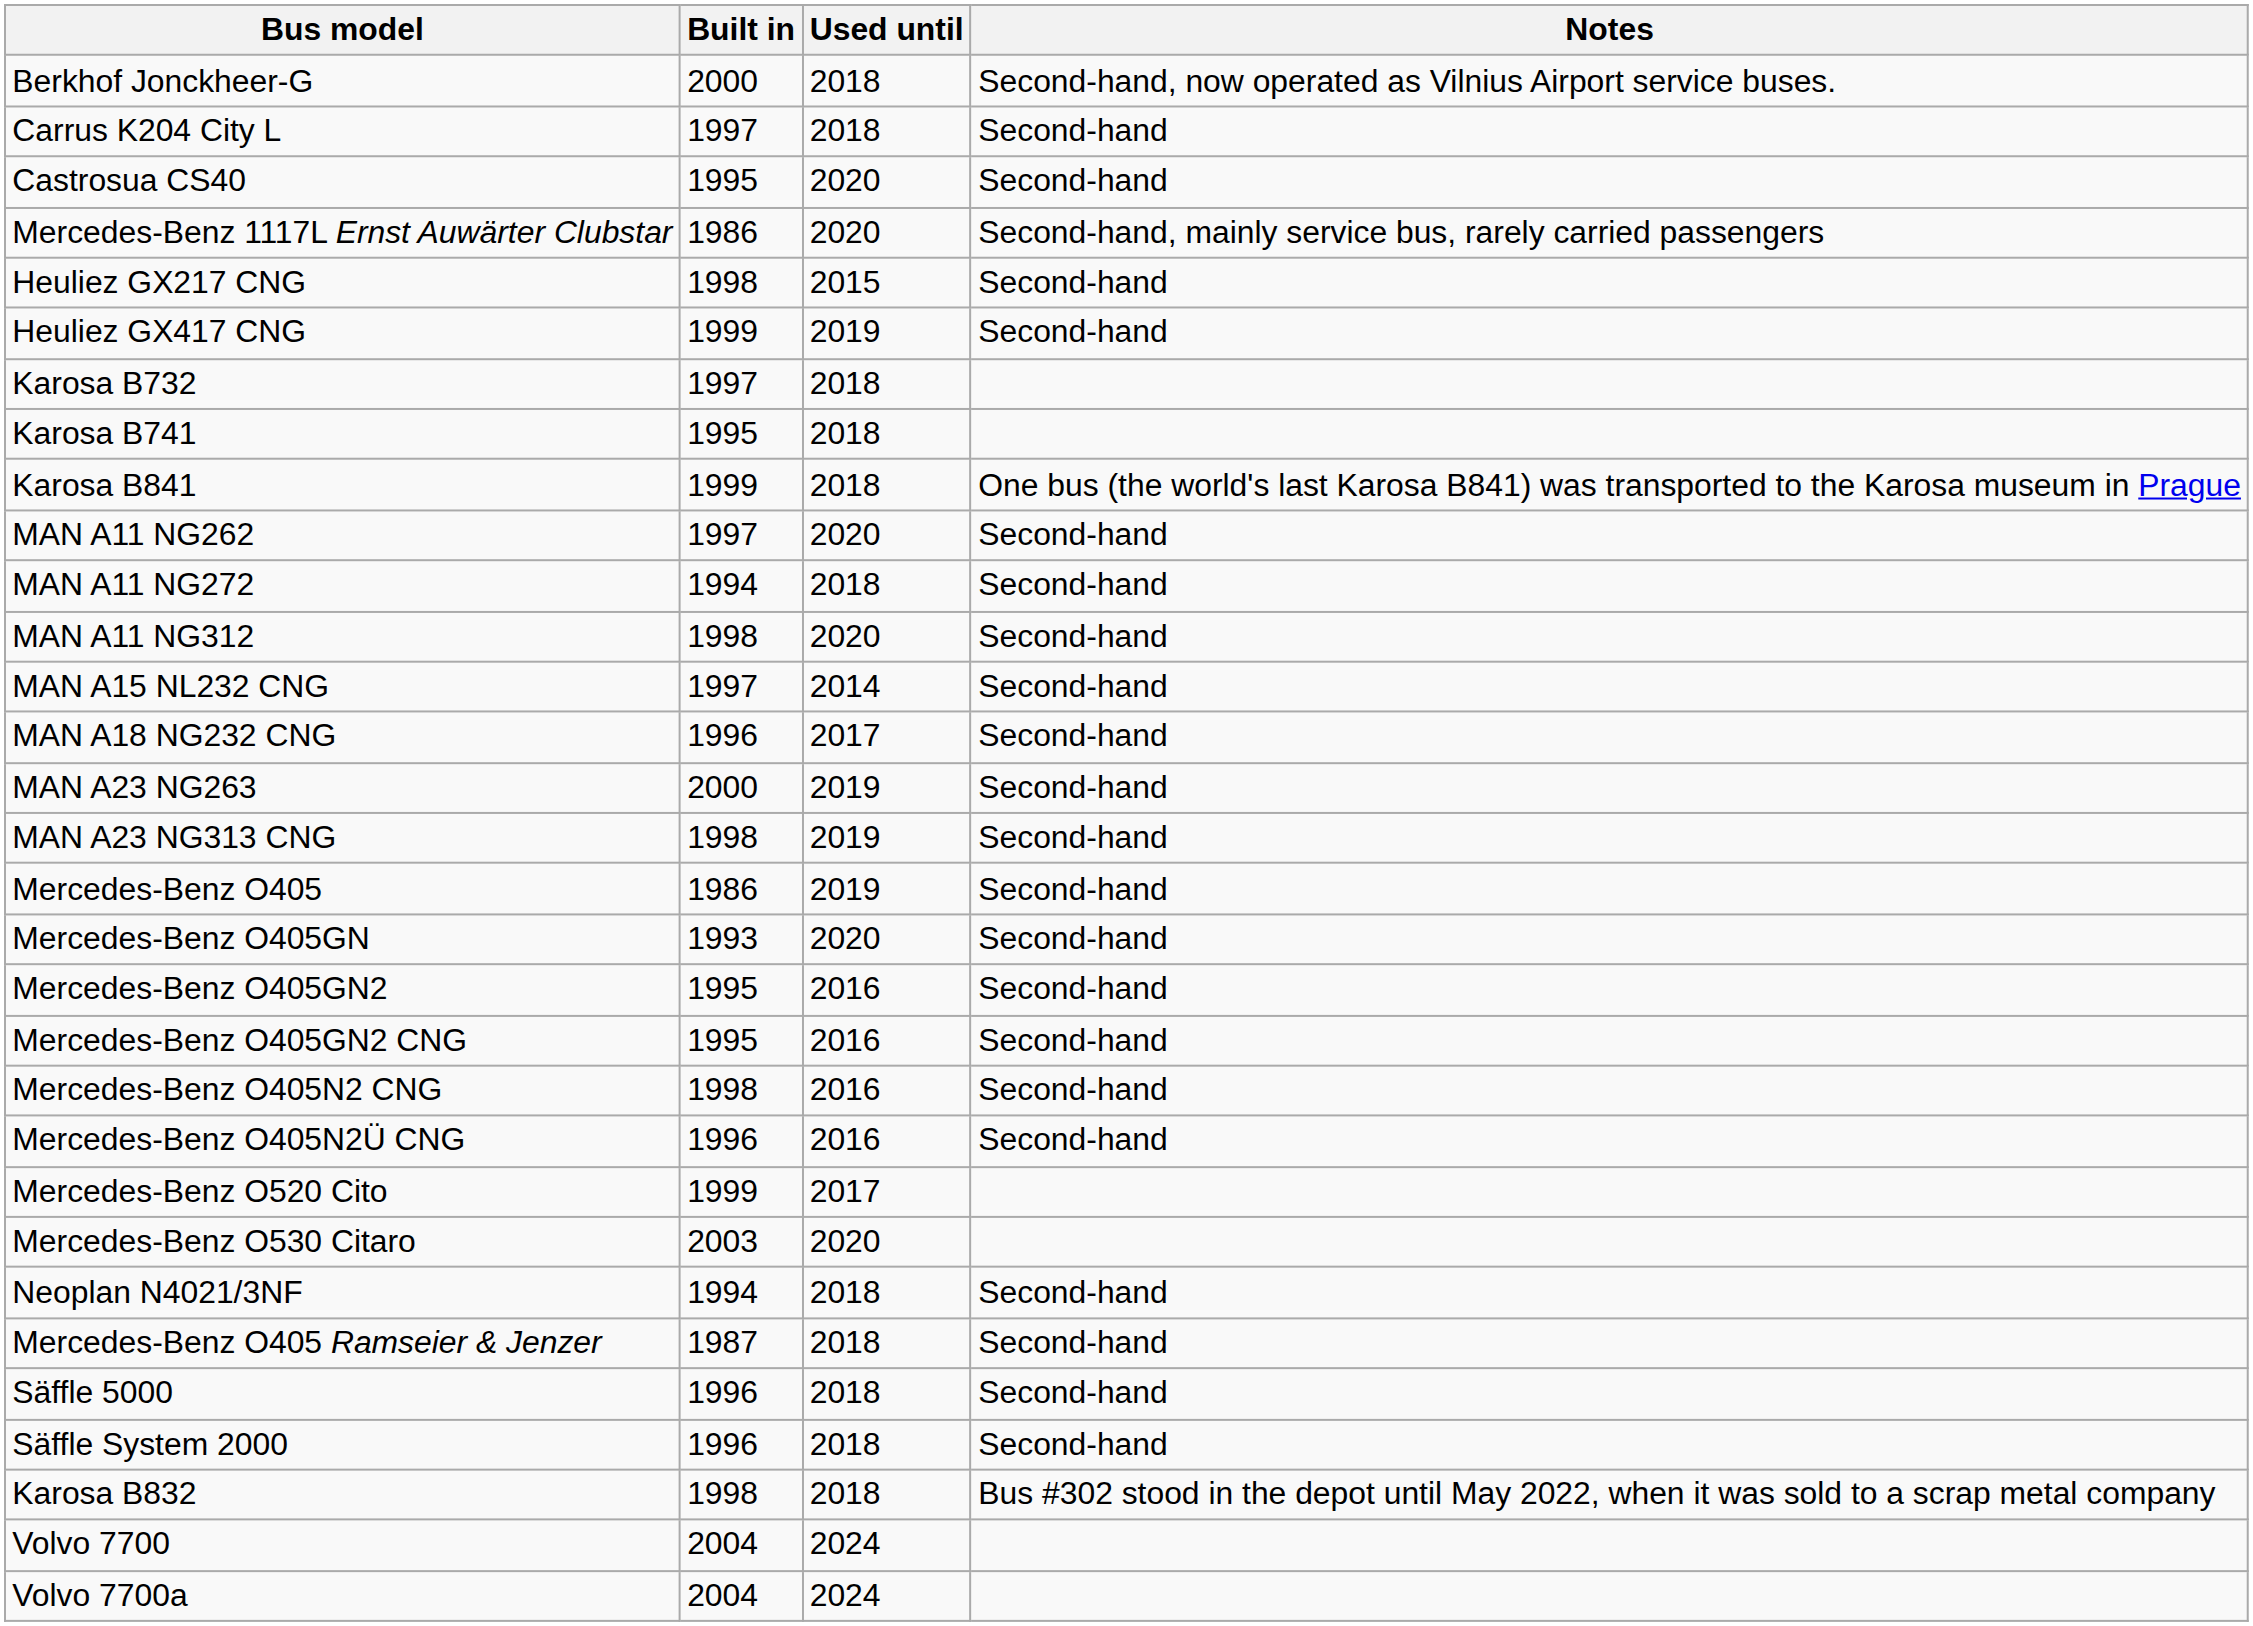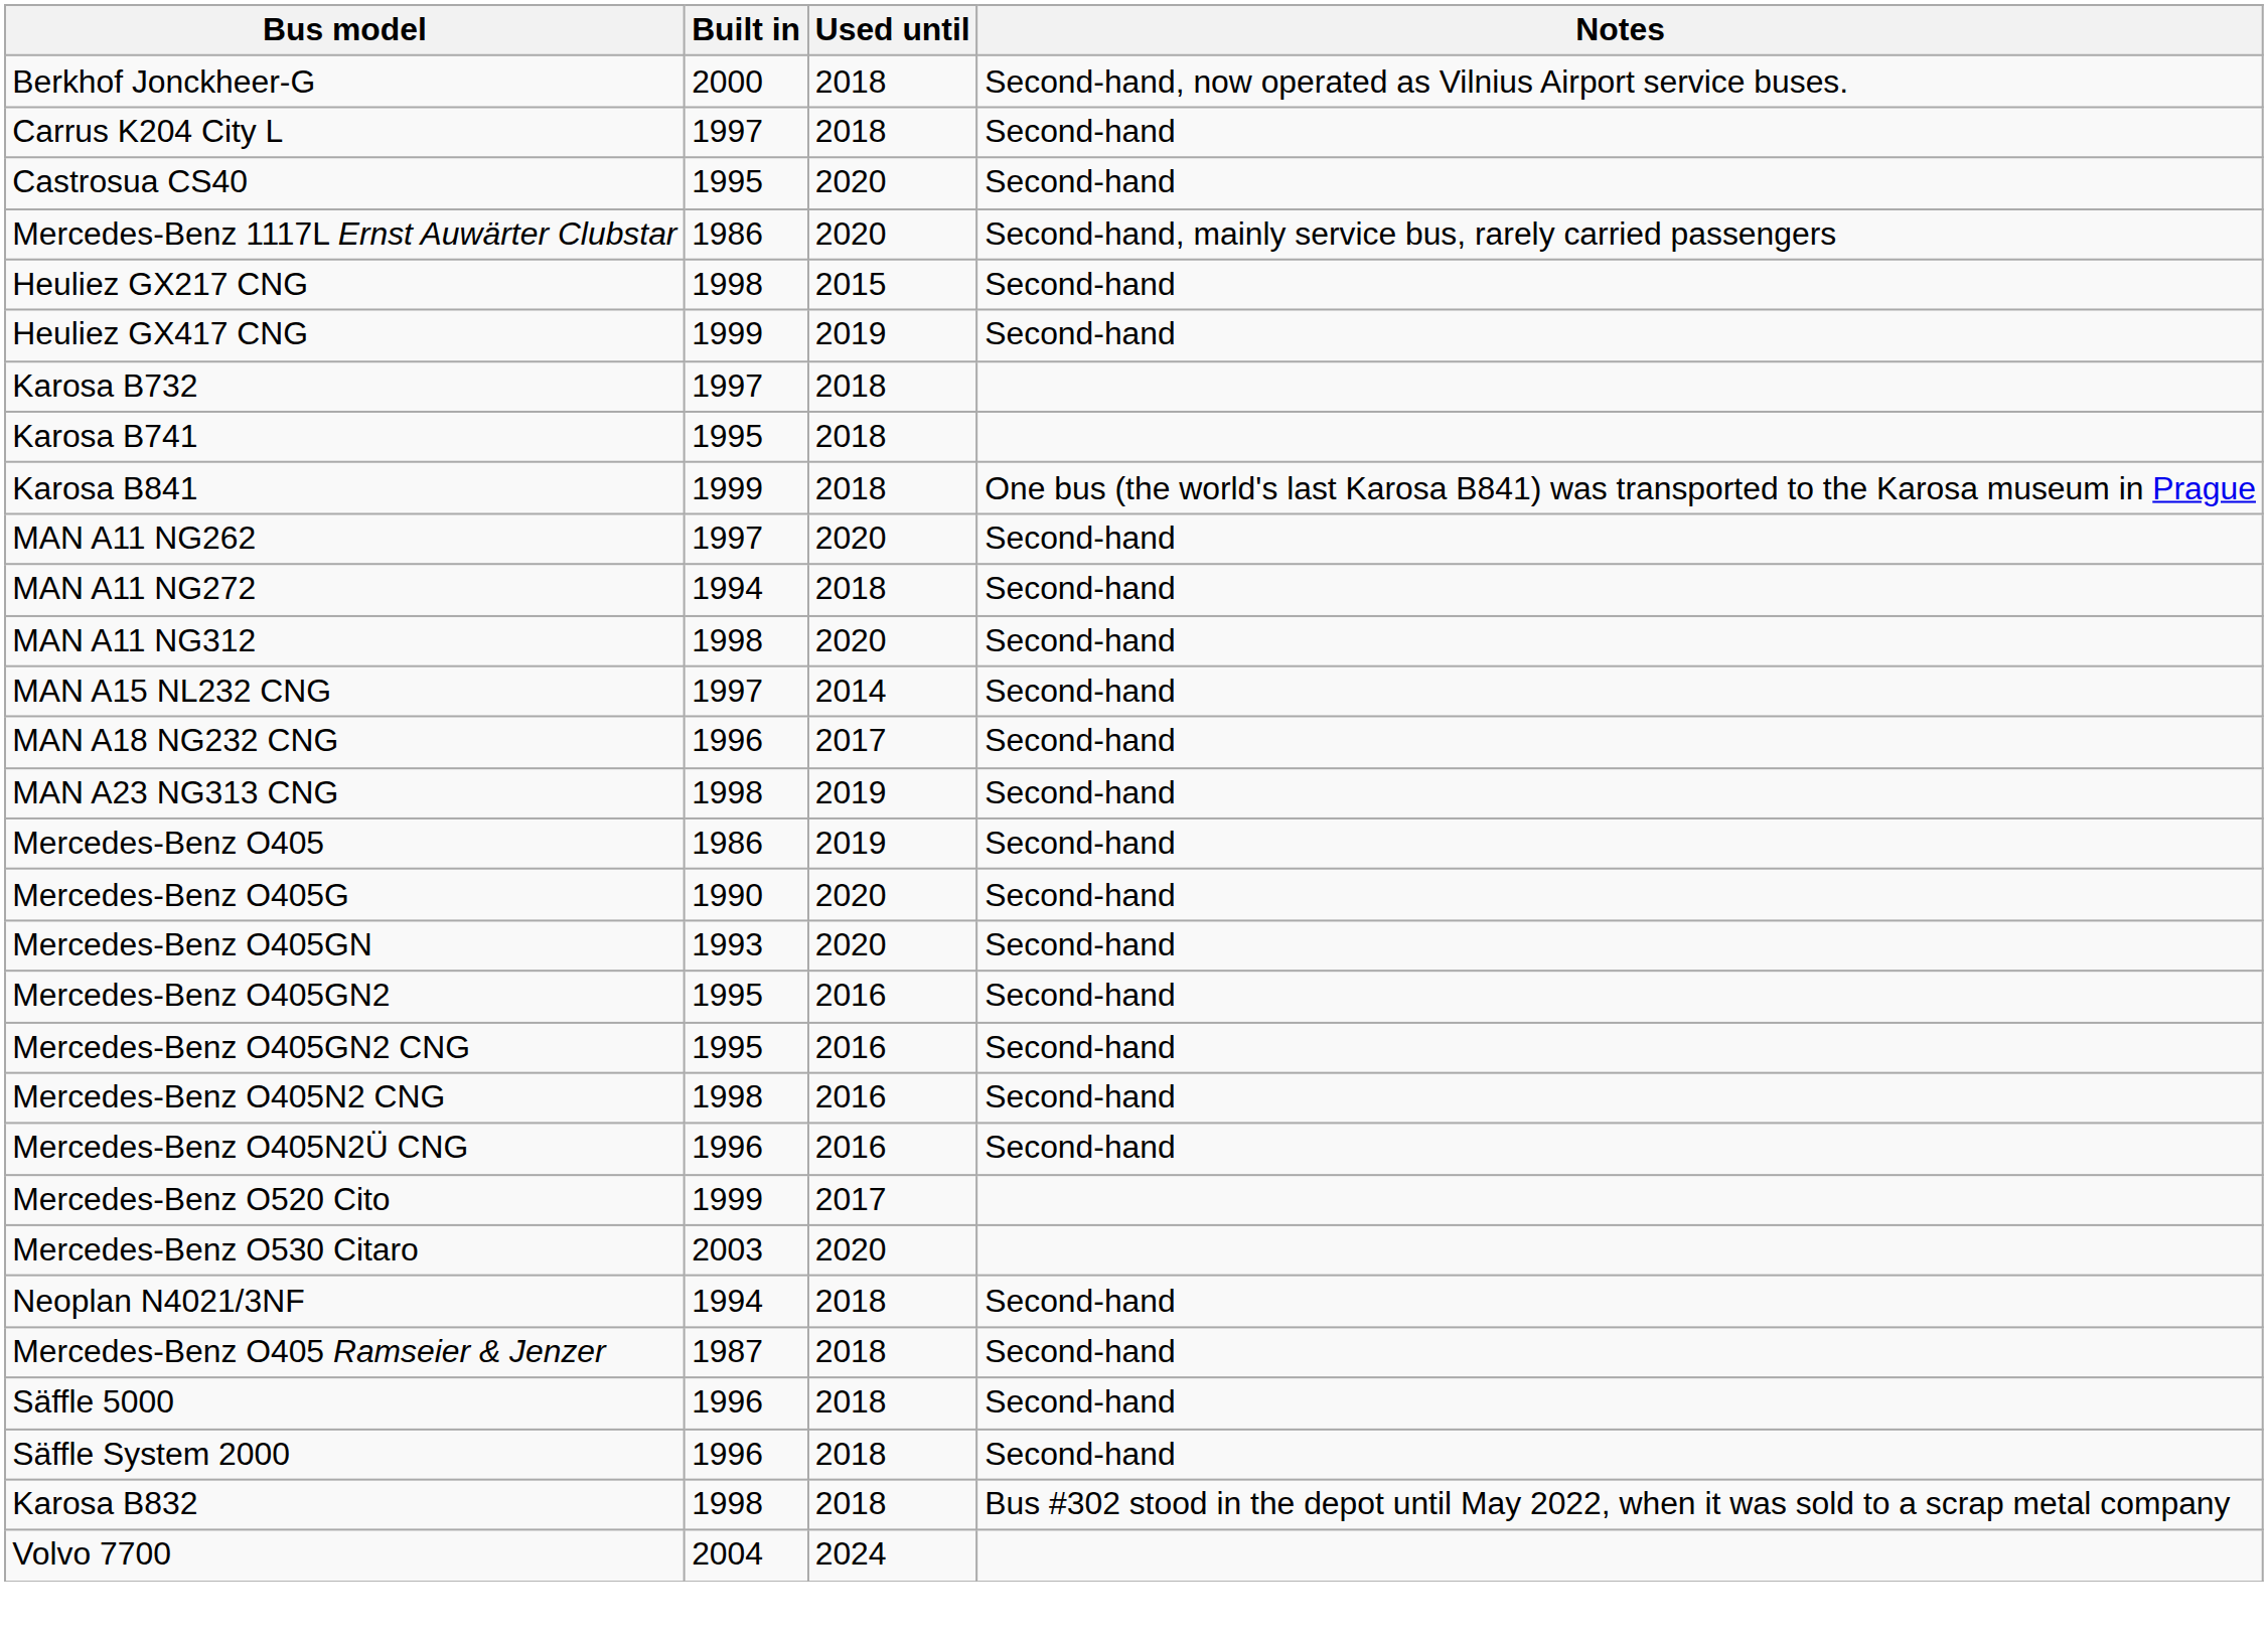- row: MAN A23 NG263 | 2000 | 2019 | Second-hand
+ row: Mercedes-Benz O405G | 1990 | 2020 | Second-hand
- row: Volvo 7700a | 2004 | 2024
